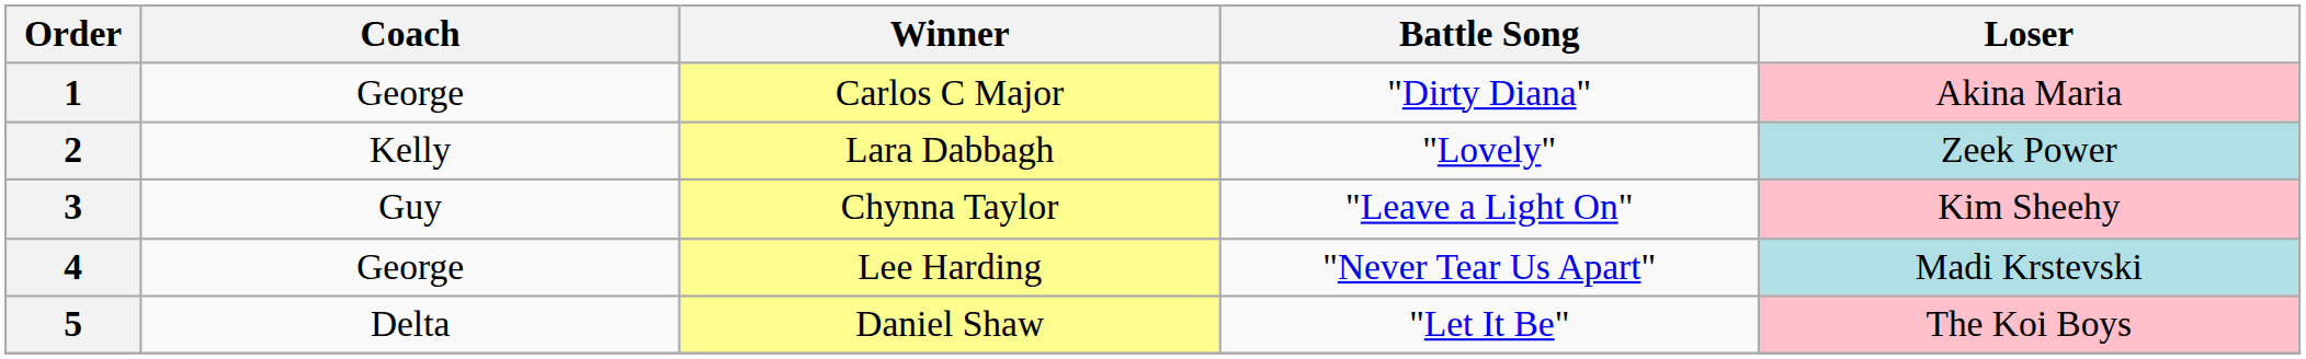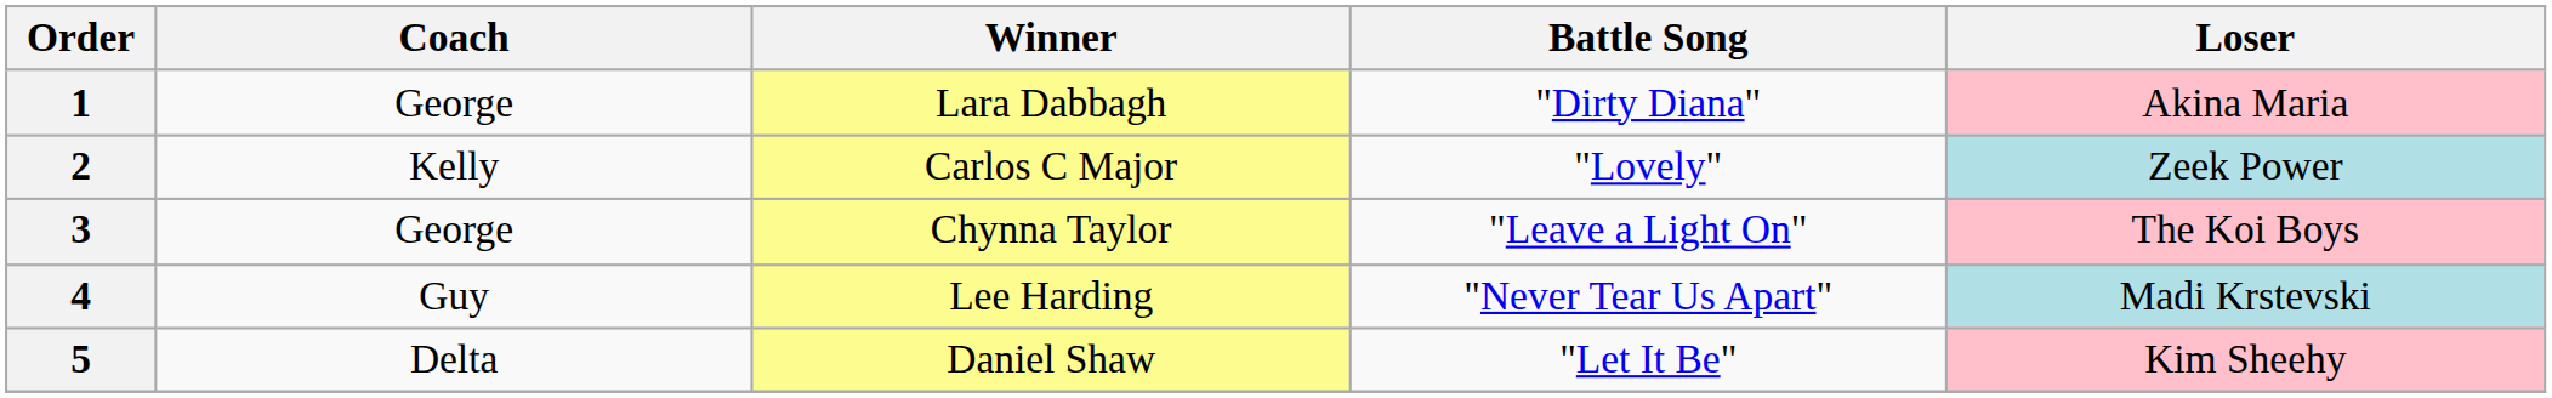1 | Winner: Carlos C Major -> Lara Dabbagh
2 | Winner: Lara Dabbagh -> Carlos C Major
3 | Coach: Guy -> George
3 | Loser: Kim Sheehy -> The Koi Boys
4 | Coach: George -> Guy
5 | Loser: The Koi Boys -> Kim Sheehy
